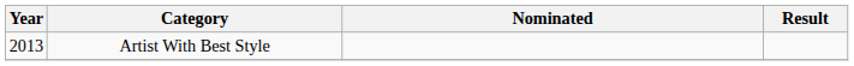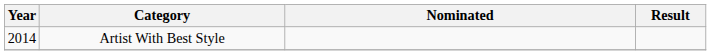Artist With Best Style | Year: 2013 -> 2014
